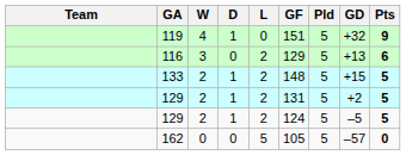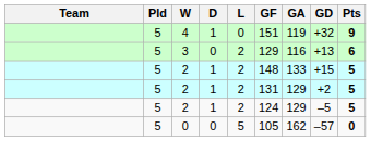columns swapped: Pld <-> GA
